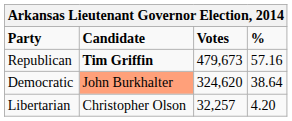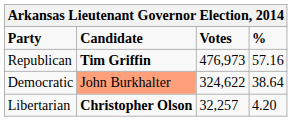Republican | Votes: 479,673 -> 476,973
Democratic | Votes: 324,620 -> 324,622
Libertarian | Candidate: normal -> bold
